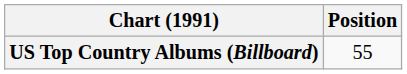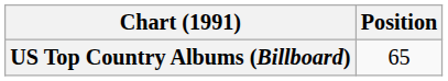US Top Country Albums (Billboard) | Position: 55 -> 65
